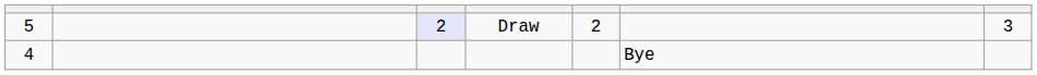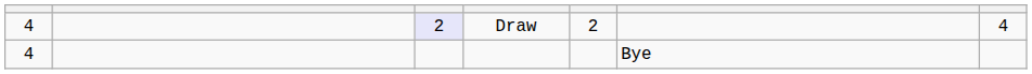Draw | column 1: 5 -> 4
Draw | column 7: 3 -> 4
